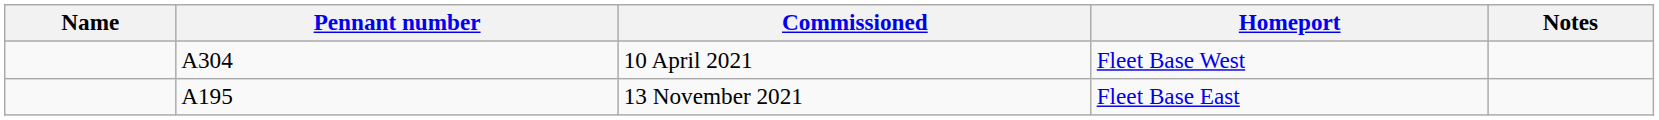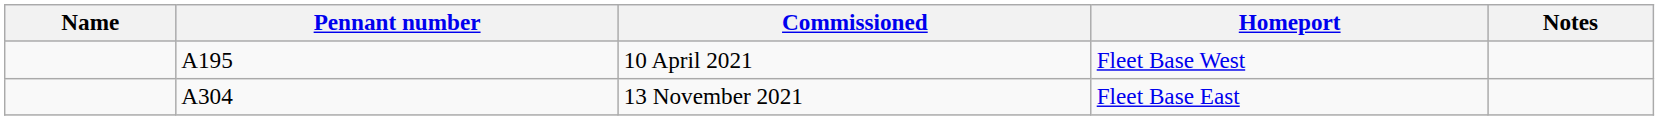10 April 2021 | Pennant number: A304 -> A195
13 November 2021 | Pennant number: A195 -> A304
